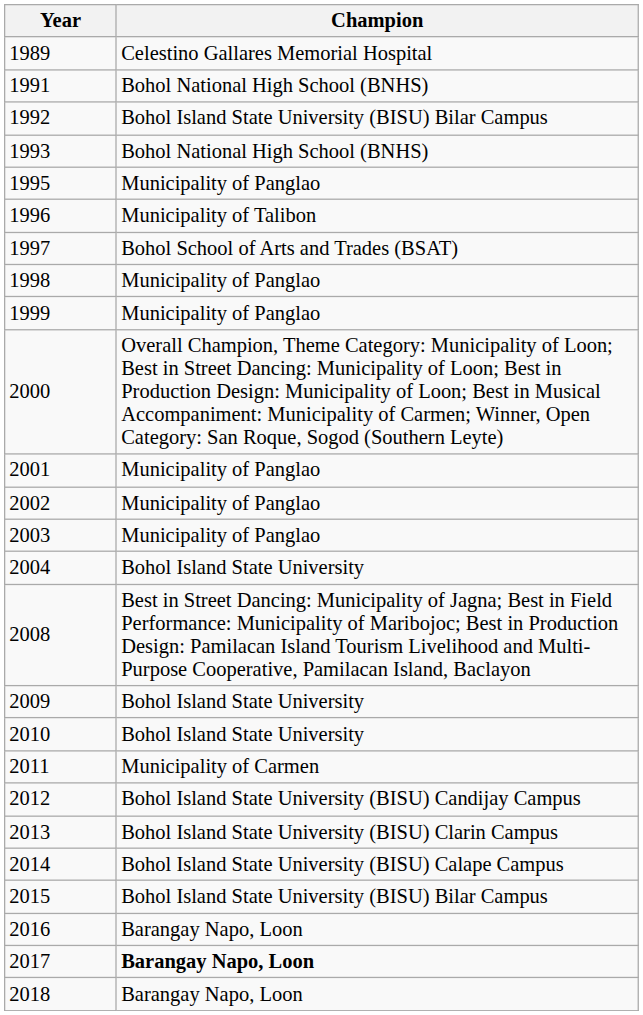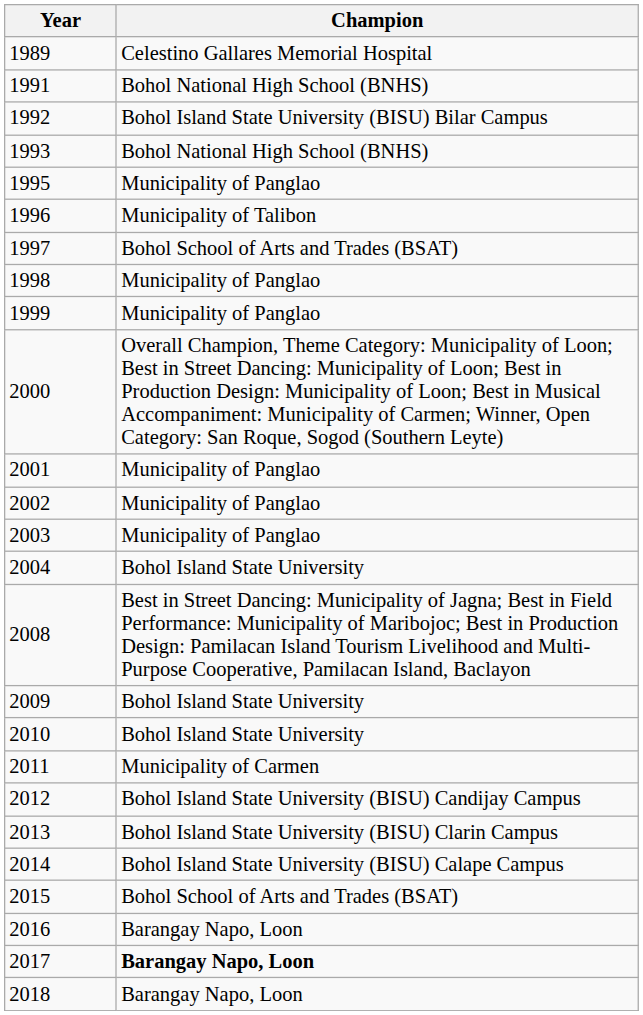2015 | Champion: Bohol Island State University (BISU) Bilar Campus -> Bohol School of Arts and Trades (BSAT)
